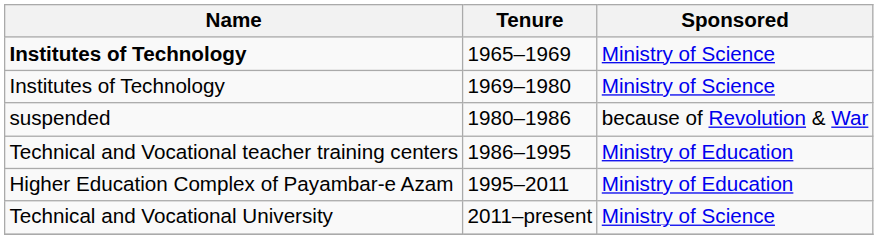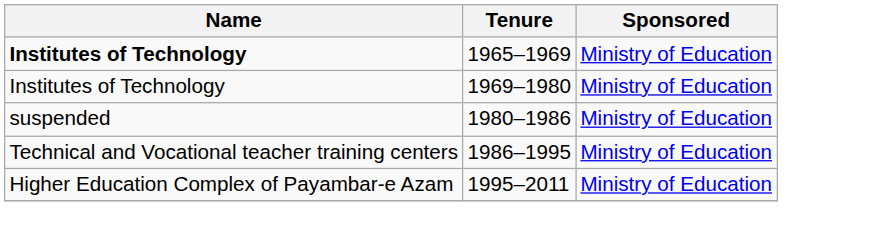1965–1969 | Sponsored: Ministry of Science -> Ministry of Education
1969–1980 | Sponsored: Ministry of Science -> Ministry of Education
1980–1986 | Sponsored: because of Revolution & War -> Ministry of Education
- row: Technical and Vocational University | 2011–present | Ministry of Science
